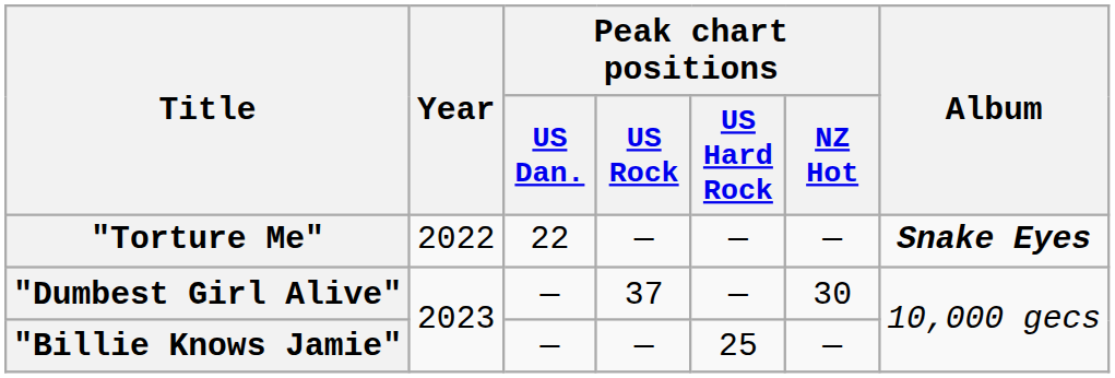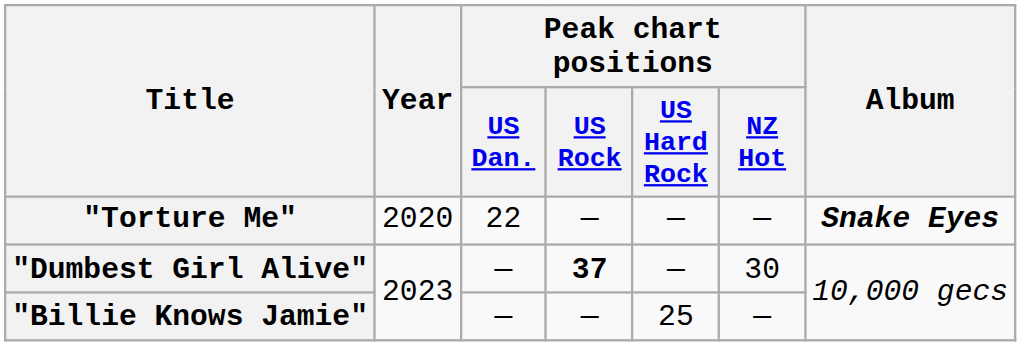"Torture Me" | Year: 2022 -> 2020
"Dumbest Girl Alive" | Peak chart positions / US Rock: normal -> bold
